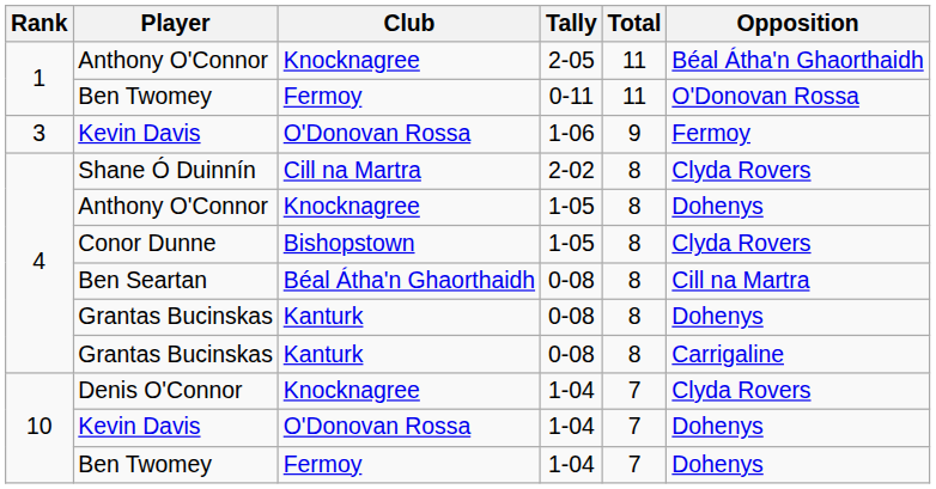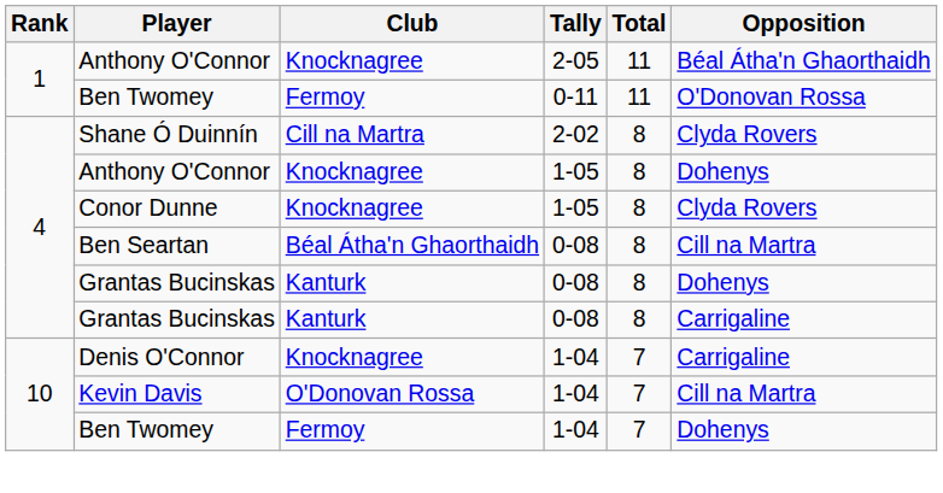- row: 3 | Kevin Davis | O'Donovan Rossa | 1-06 | 9 | Fermoy
Conor Dunne | Club: Bishopstown -> Knocknagree
Denis O'Connor | Opposition: Clyda Rovers -> Carrigaline
Kevin Davis / 1-04 | Opposition: Dohenys -> Cill na Martra
